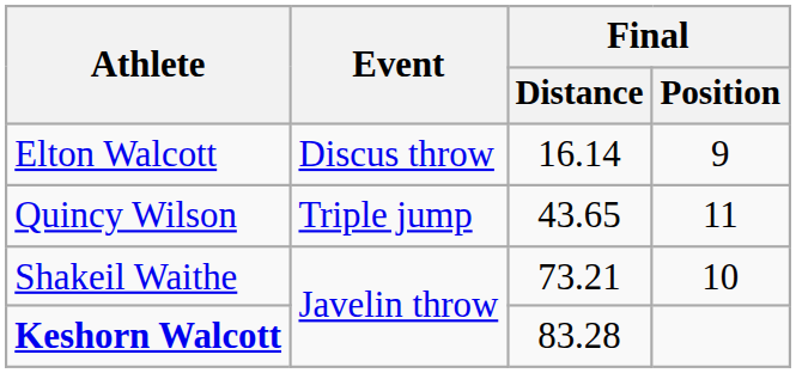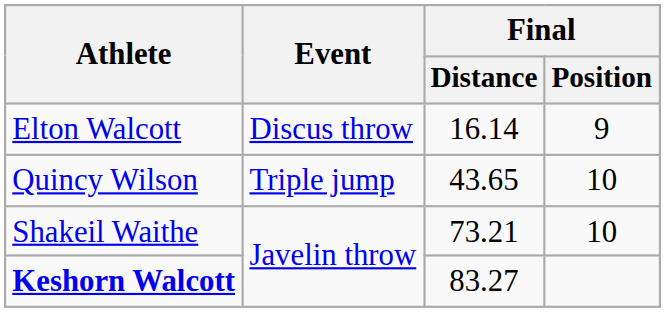Quincy Wilson | Final / Position: 11 -> 10
Keshorn Walcott | Final / Distance: 83.28 -> 83.27
